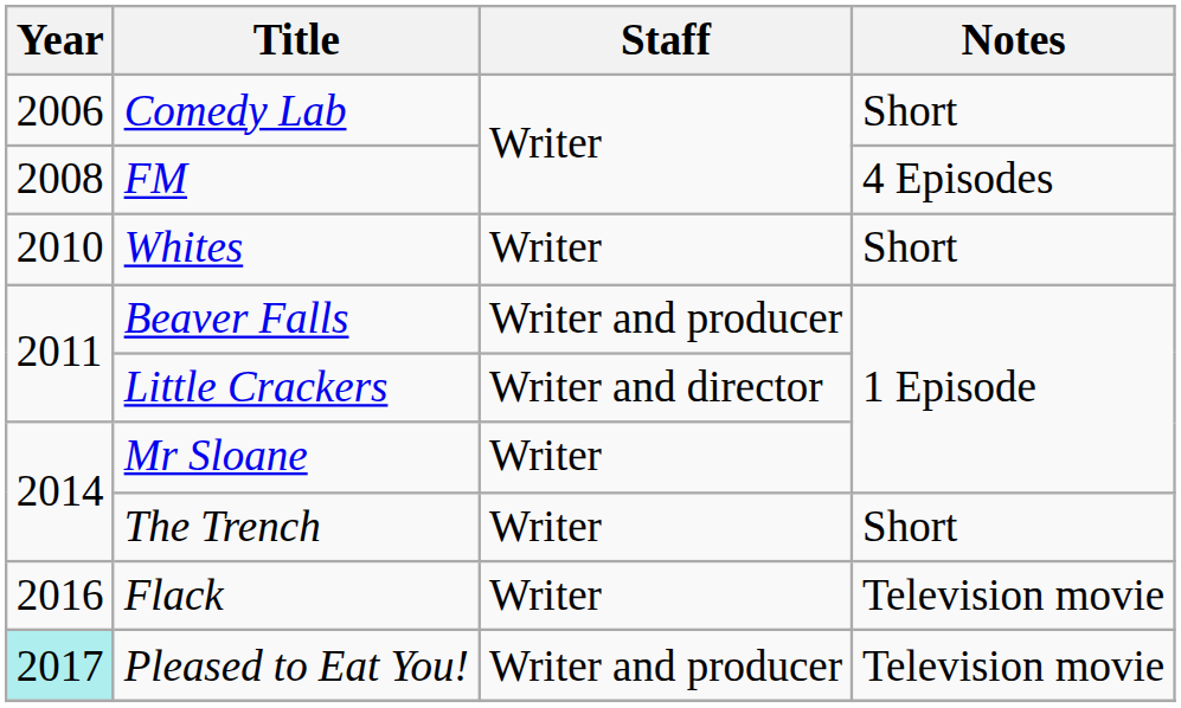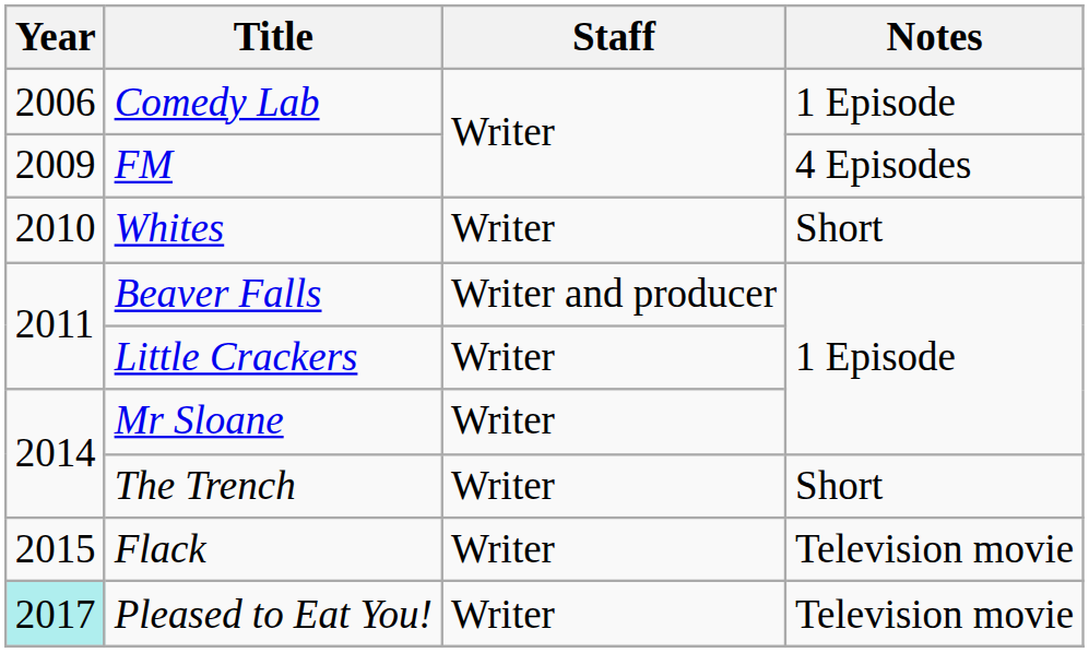Comedy Lab | Notes: Short -> 1 Episode
FM | Year: 2008 -> 2009
Little Crackers | Staff: Writer and director -> Writer
Flack | Year: 2016 -> 2015
Pleased to Eat You! | Staff: Writer and producer -> Writer
